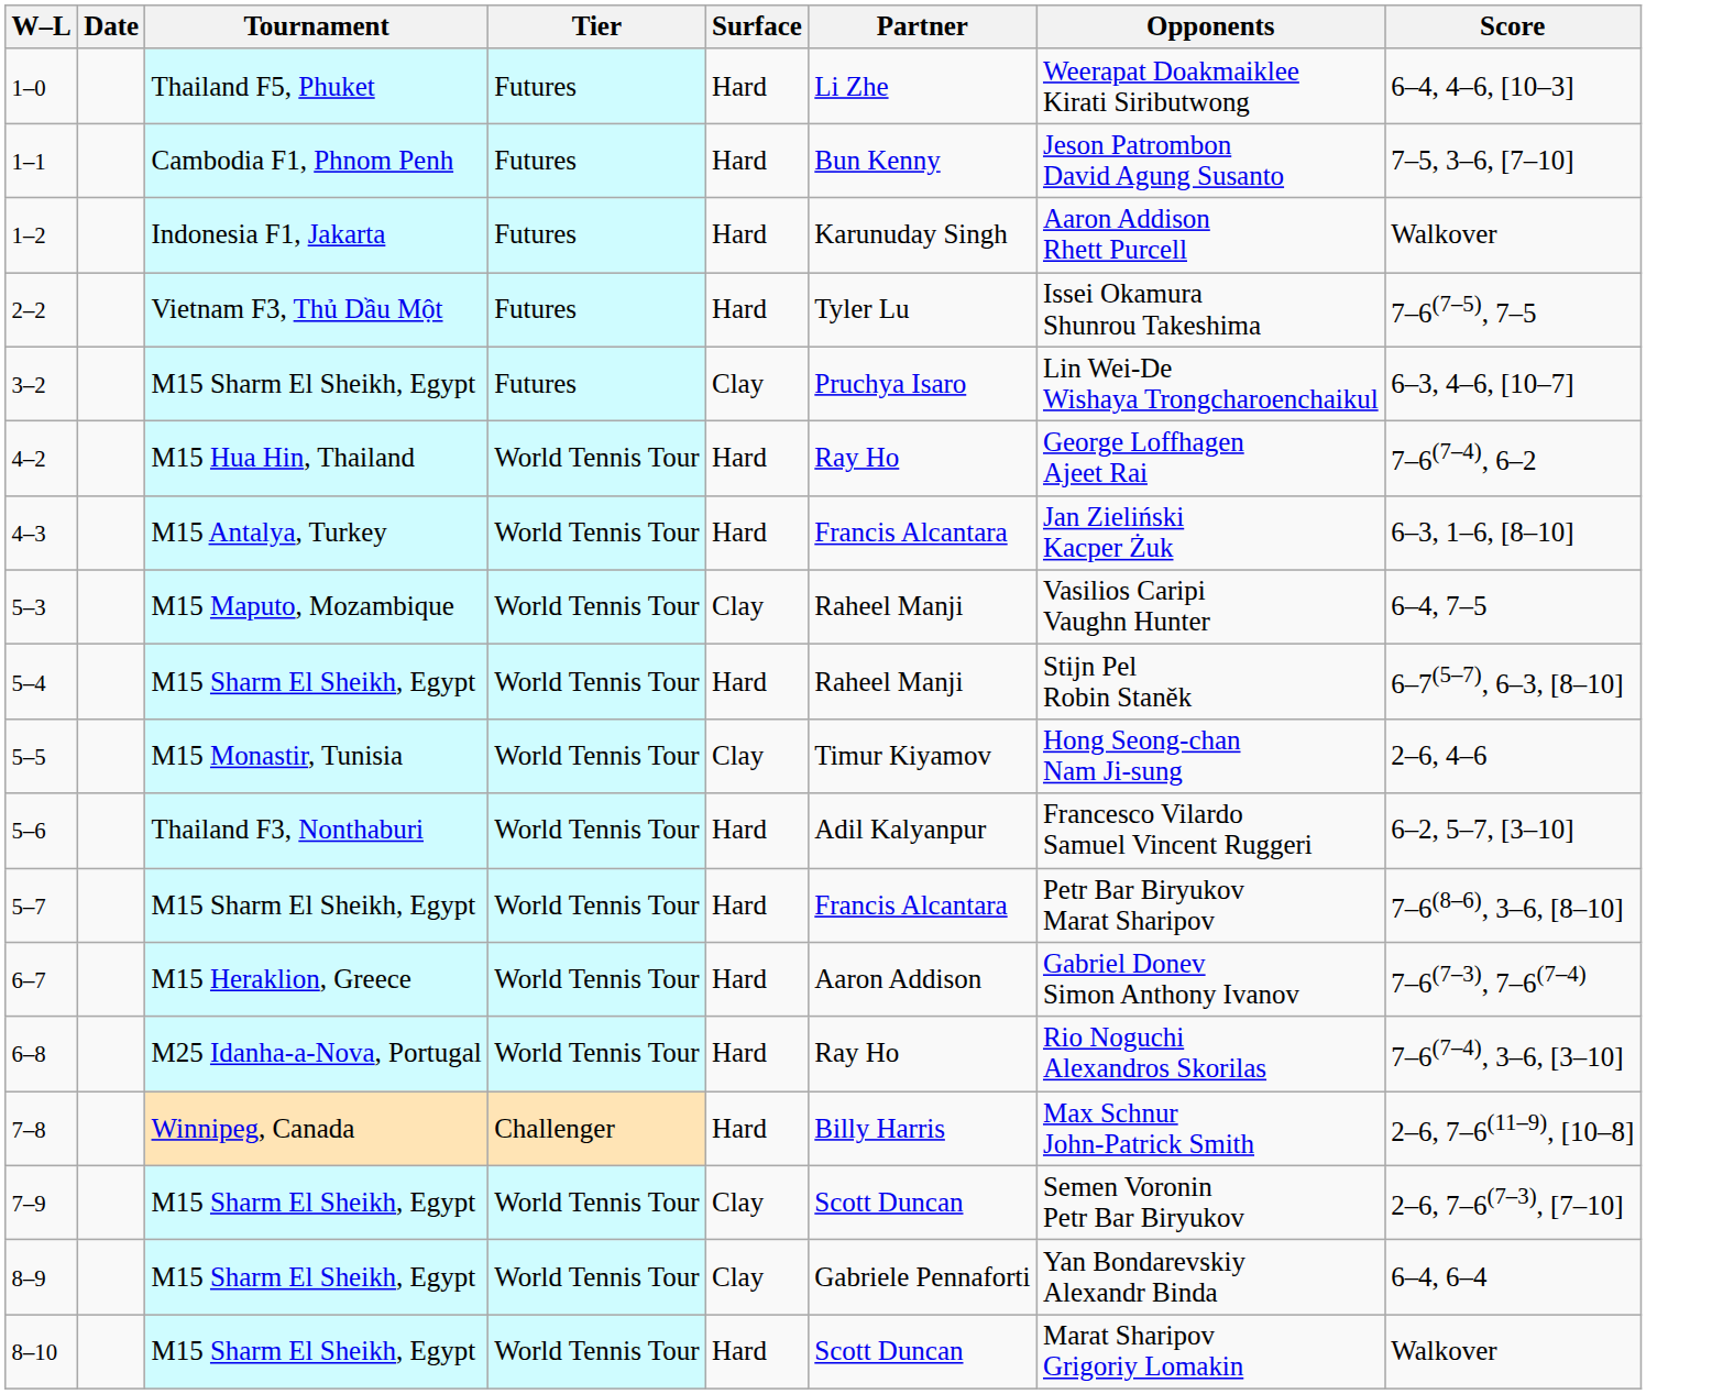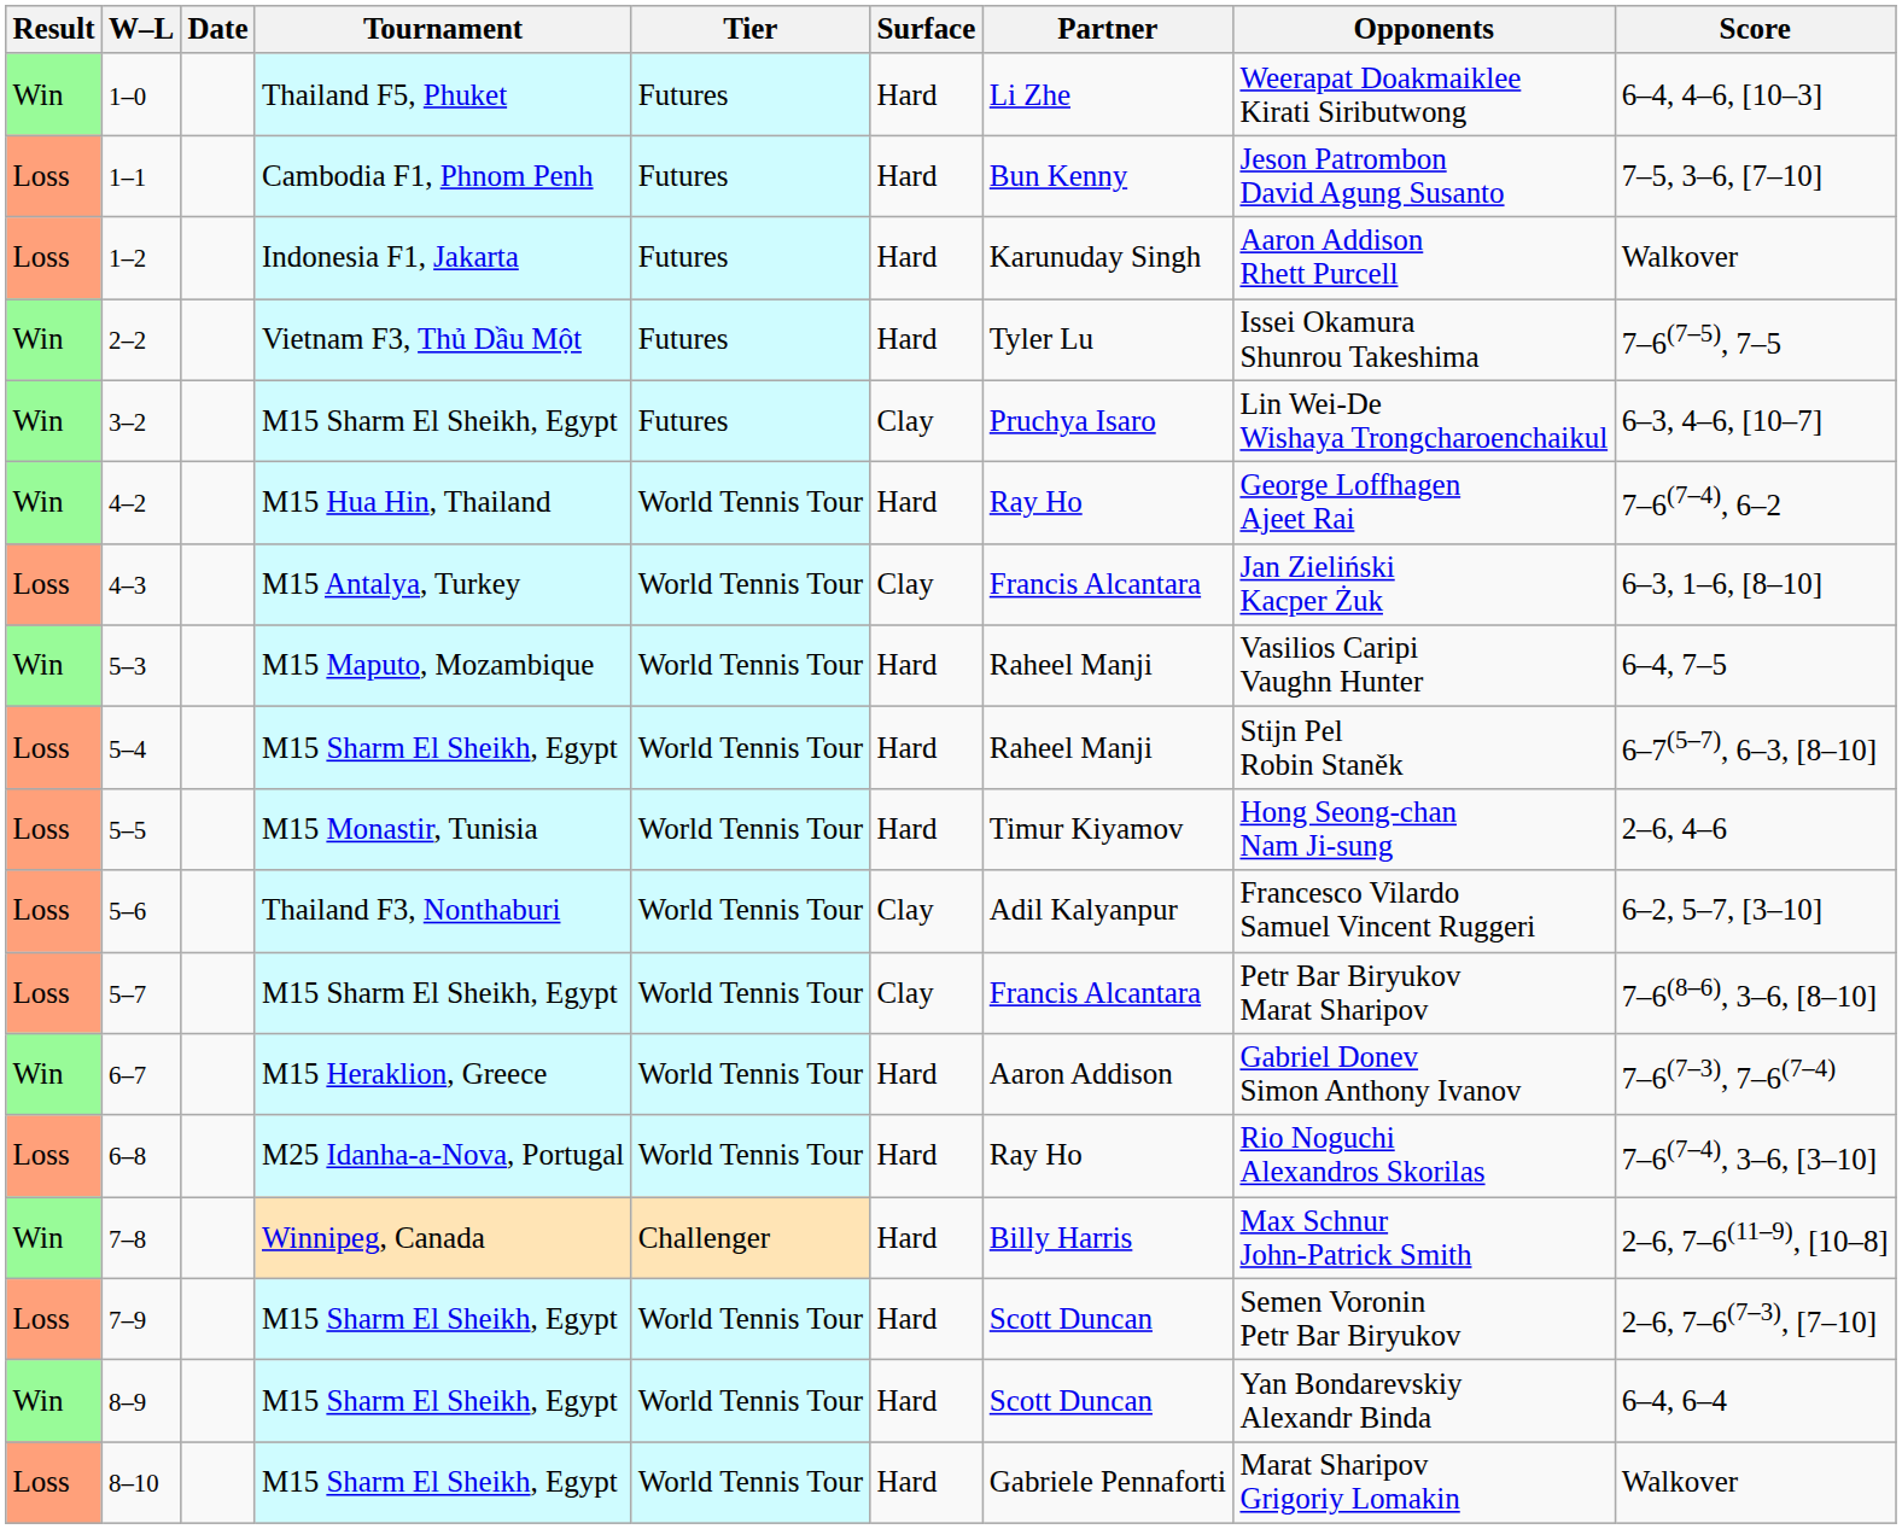+ column: Result | Win | Loss | Loss | Win | Win | Win | Loss | Win | Loss | Loss | Loss | Loss | Win | Loss | Win | Loss | Win | Loss
4–3 | Surface: Hard -> Clay
5–3 | Surface: Clay -> Hard
5–5 | Surface: Clay -> Hard
5–6 | Surface: Hard -> Clay
5–7 | Surface: Hard -> Clay
7–9 | Surface: Clay -> Hard
8–9 | Surface: Clay -> Hard
8–9 | Partner: Gabriele Pennaforti -> Scott Duncan
8–10 | Partner: Scott Duncan -> Gabriele Pennaforti
